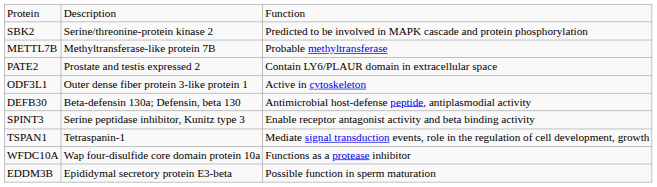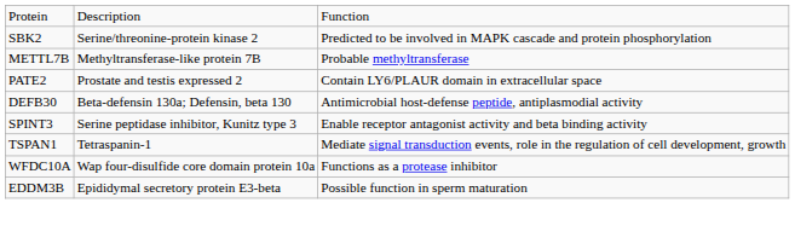- row: ODF3L1 | Outer dense fiber protein 3-like protein 1 | Active in cytoskeleton
